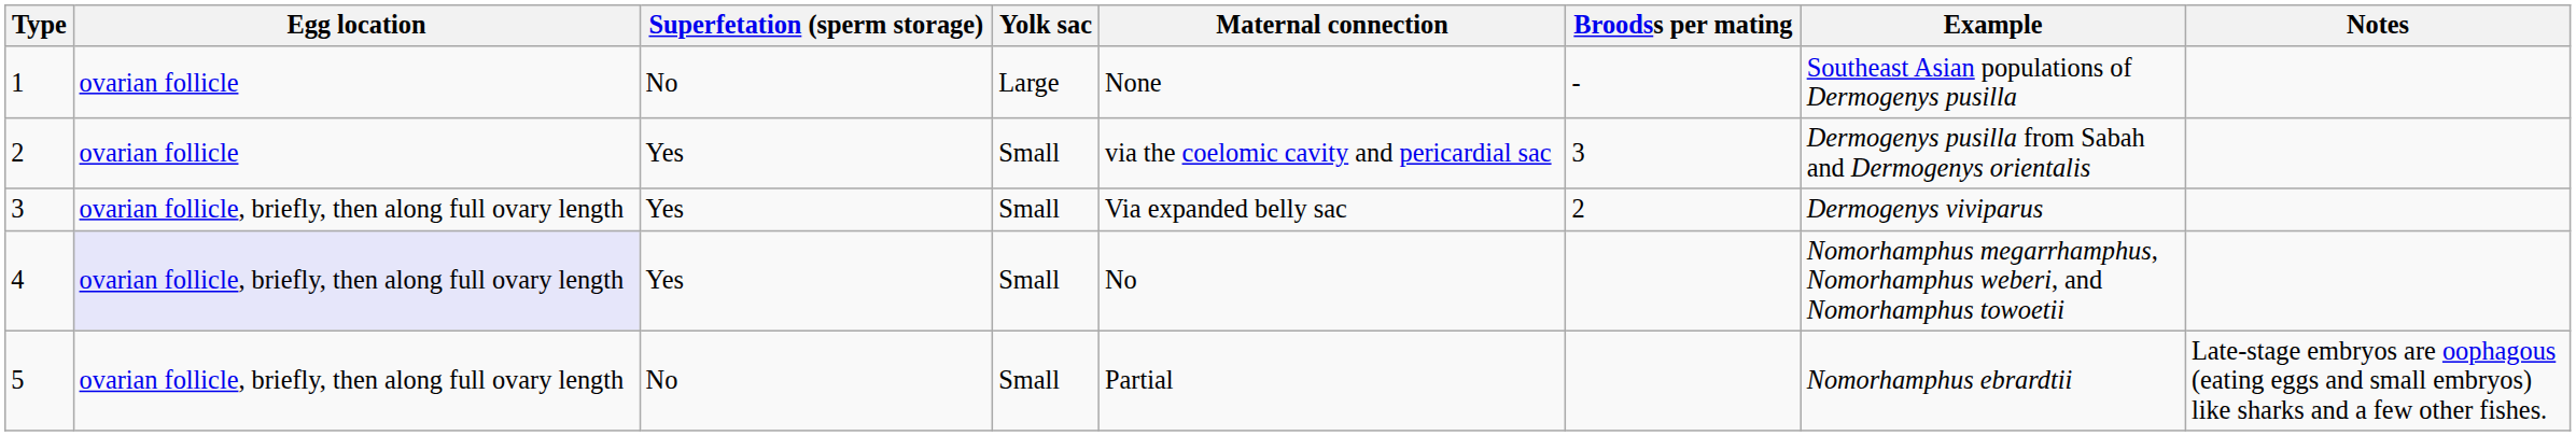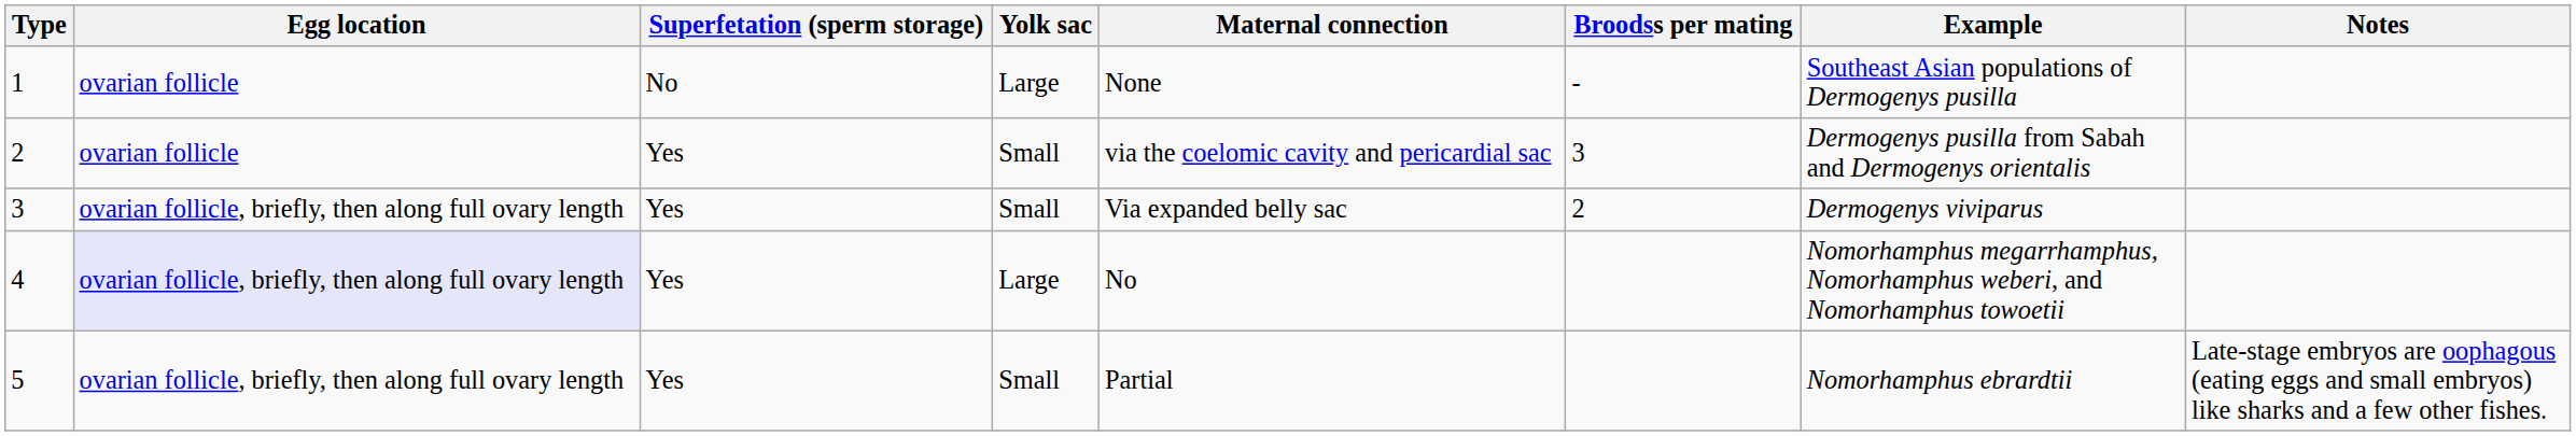4 | Yolk sac: Small -> Large
5 | Superfetation (sperm storage): No -> Yes
